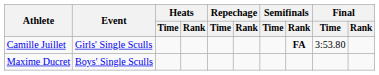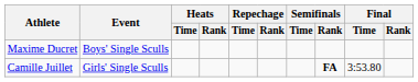rows swapped: Maxime Ducret <-> Camille Juillet
